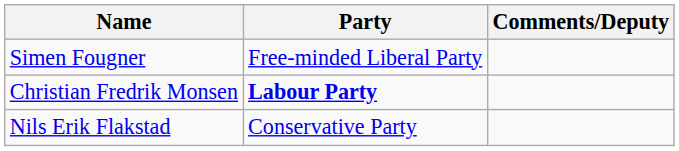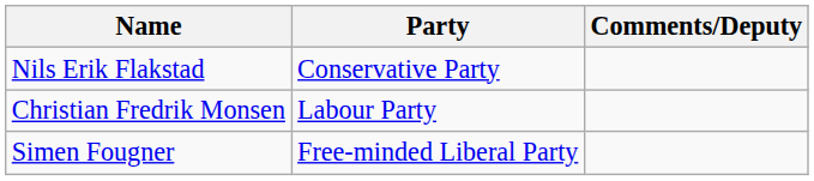rows swapped: Nils Erik Flakstad <-> Simen Fougner
Christian Fredrik Monsen | Party: bold -> normal
